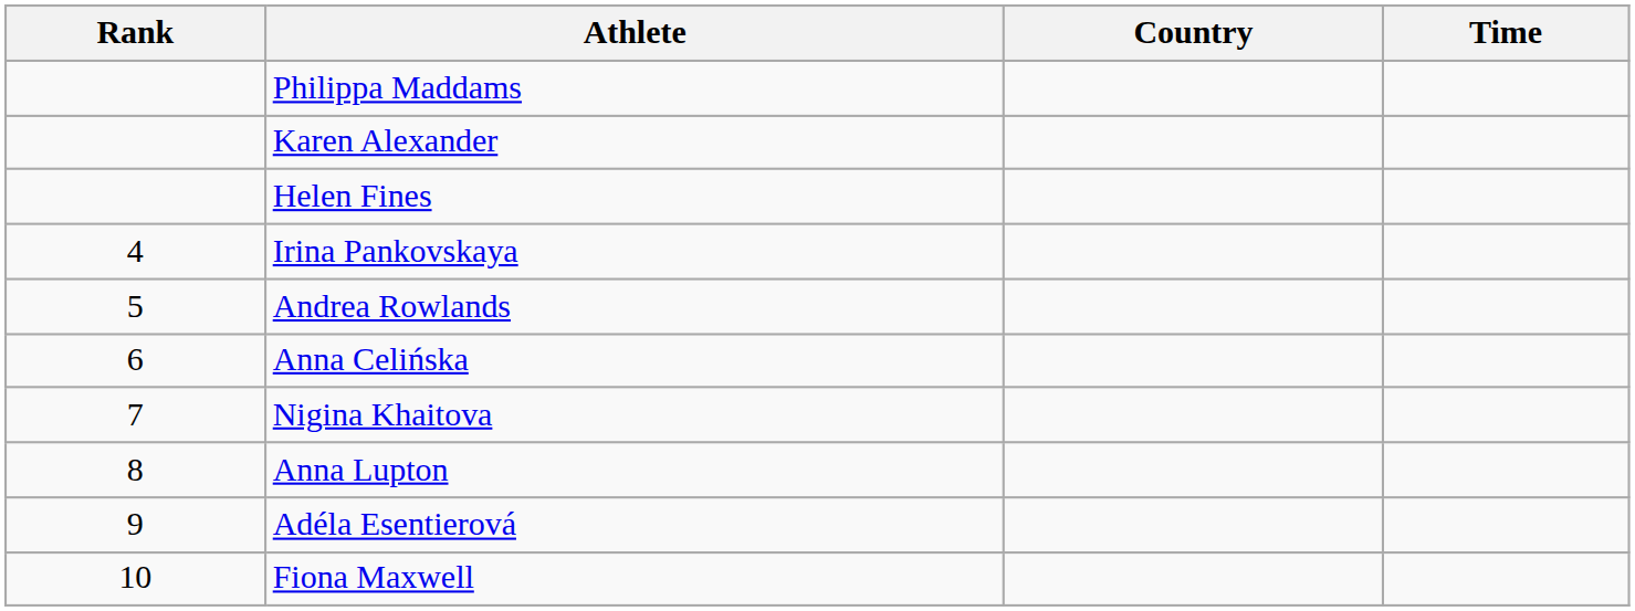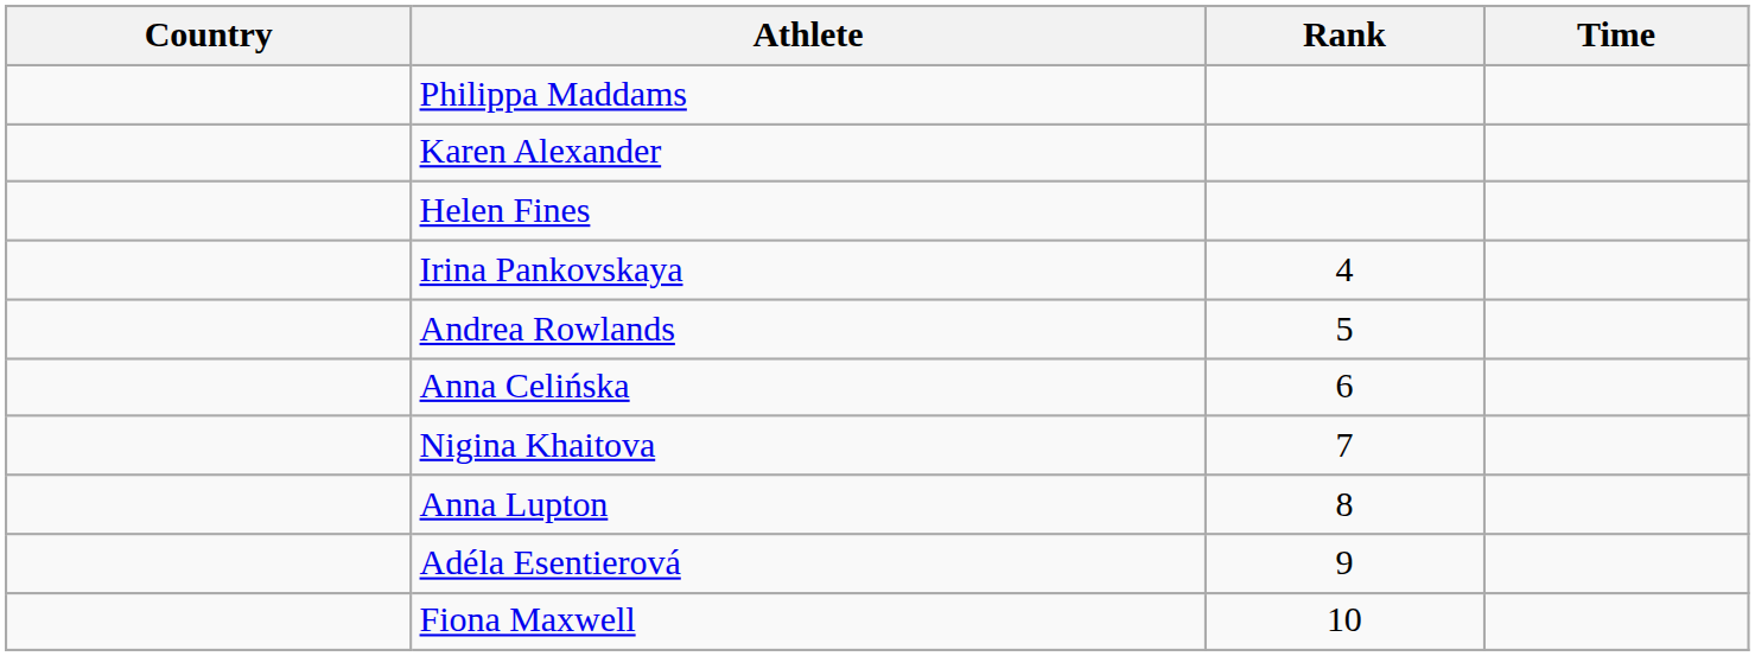columns swapped: Rank <-> Country
